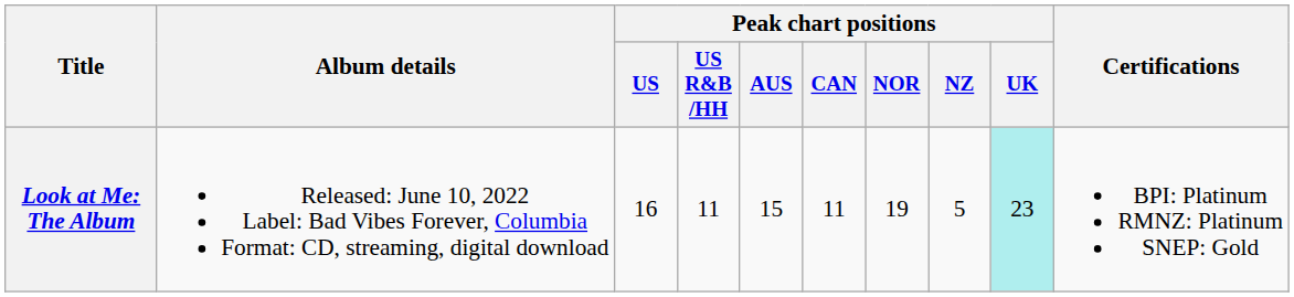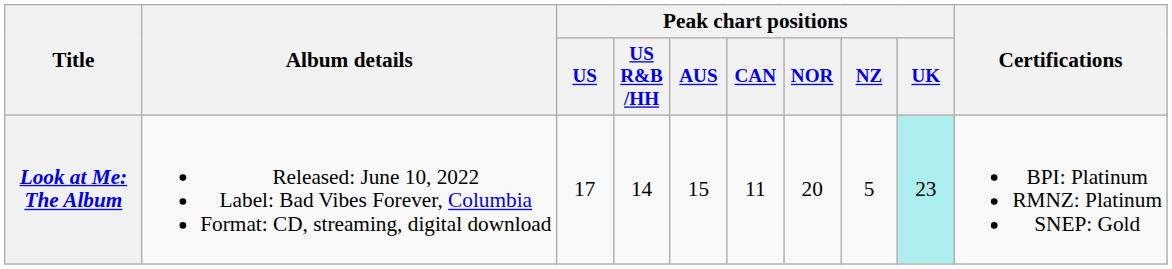Look at Me: The Album | Peak chart positions / US: 16 -> 17
Look at Me: The Album | Peak chart positions / US R&B /HH: 11 -> 14
Look at Me: The Album | Peak chart positions / NOR: 19 -> 20
